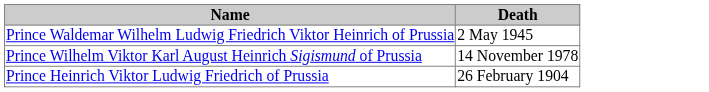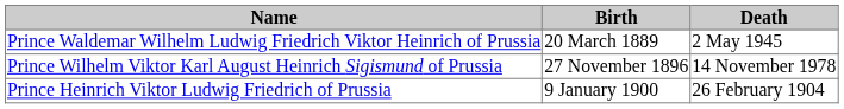+ column: Birth | 20 March 1889 | 27 November 1896 | 9 January 1900
